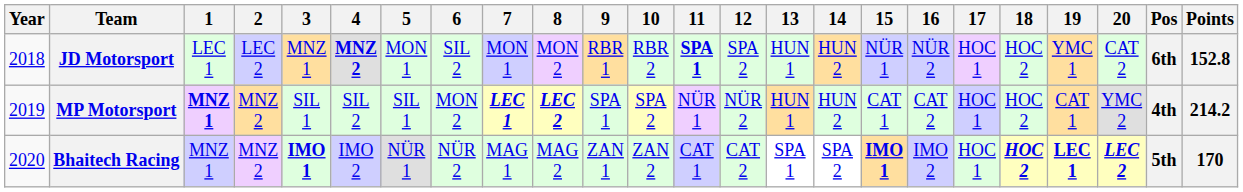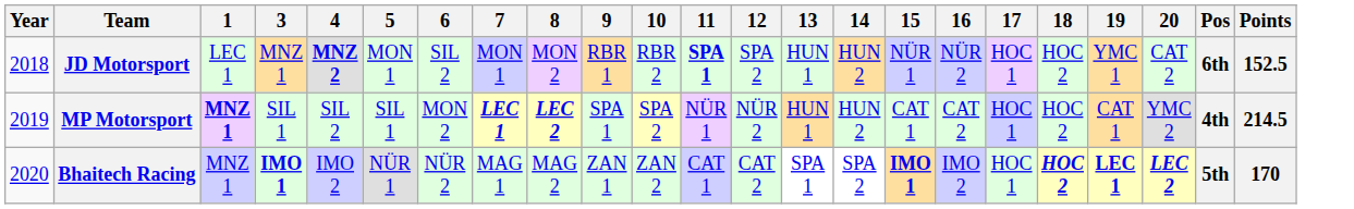- column: 2 | LEC 2 | MNZ 2 | MNZ 2
JD Motorsport | Points: 152.8 -> 152.5
MP Motorsport | Points: 214.2 -> 214.5
